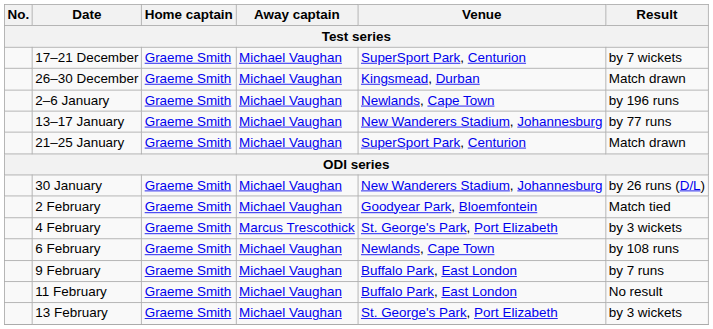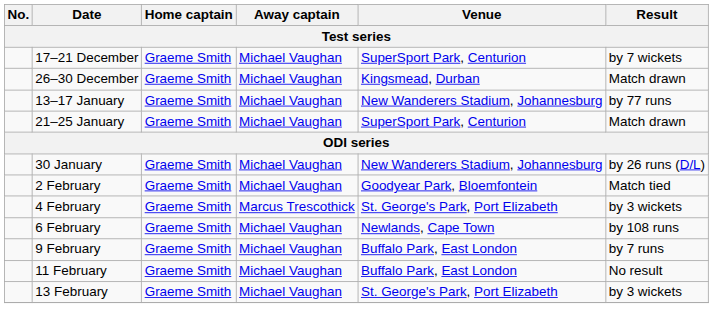- row: 2–6 January | Graeme Smith | Michael Vaughan | Newlands, Cape Town | by 196 runs
